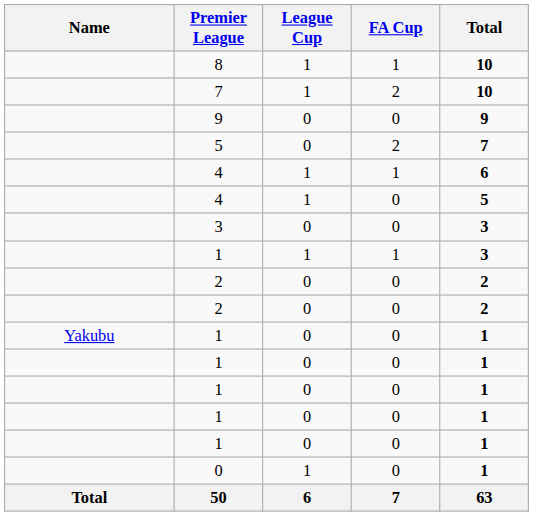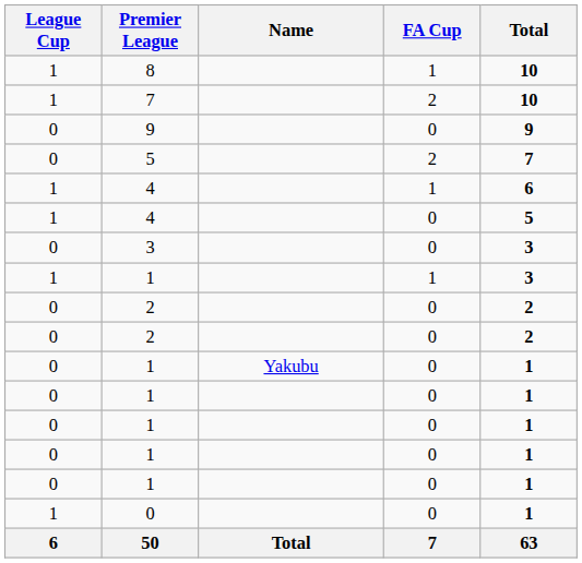columns swapped: Name <-> League Cup
